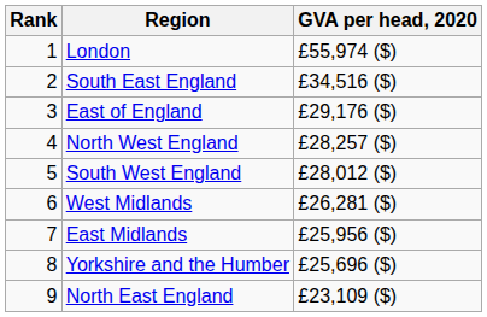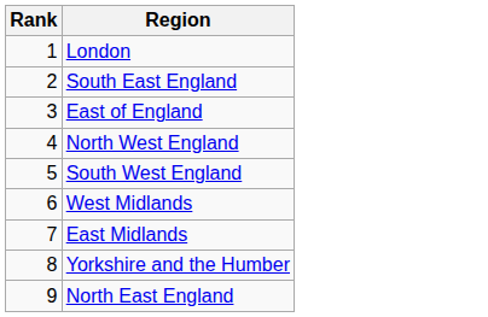- column: GVA per head, 2020 | £55,974 ($) | £34,516 ($) | £29,176 ($) | £28,257 ($) | £28,012 ($) | £26,281 ($) | £25,956 ($) | £25,696 ($) | £23,109 ($)
